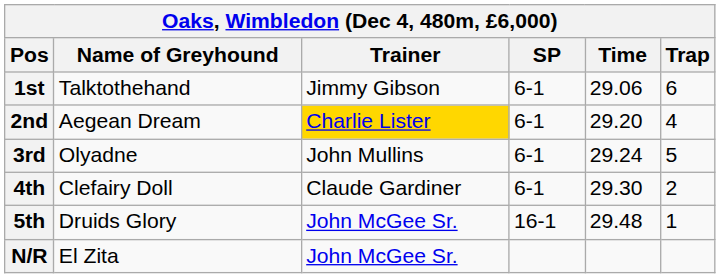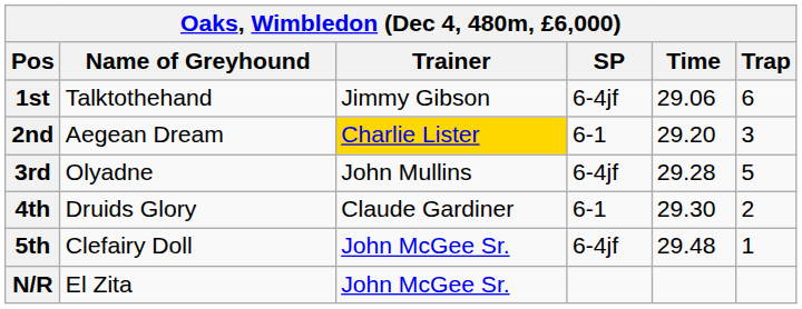1st | SP: 6-1 -> 6-4jf
2nd | Trap: 4 -> 3
3rd | SP: 6-1 -> 6-4jf
3rd | Time: 29.24 -> 29.28
4th | Name of Greyhound: Clefairy Doll -> Druids Glory
5th | Name of Greyhound: Druids Glory -> Clefairy Doll
5th | SP: 16-1 -> 6-4jf
